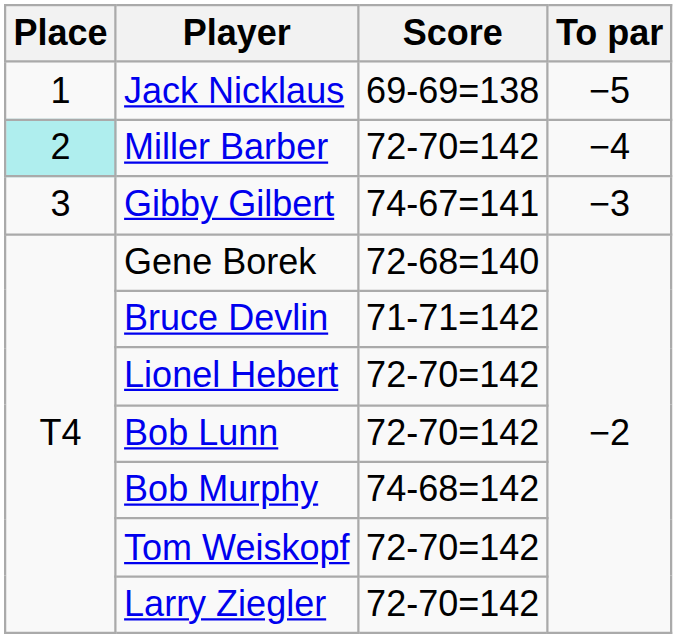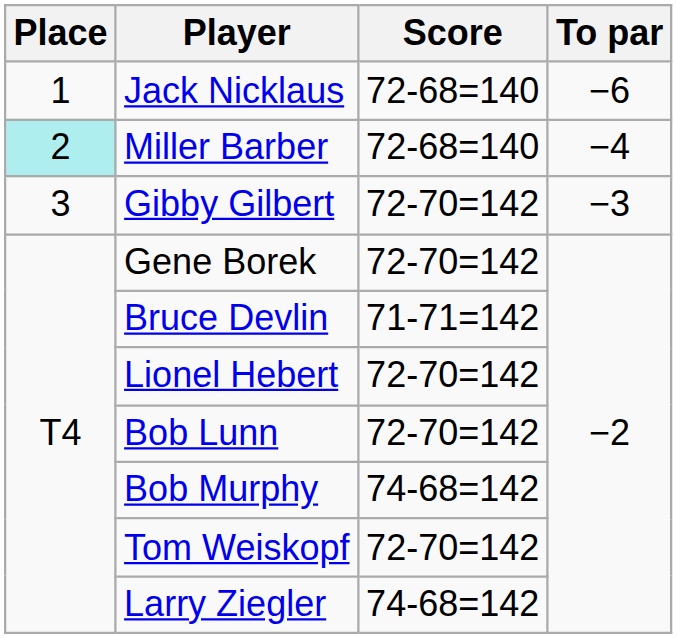Jack Nicklaus | Score: 69-69=138 -> 72-68=140
Jack Nicklaus | To par: −5 -> −6
Miller Barber | Score: 72-70=142 -> 72-68=140
Gibby Gilbert | Score: 74-67=141 -> 72-70=142
Gene Borek | Score: 72-68=140 -> 72-70=142
Larry Ziegler | Score: 72-70=142 -> 74-68=142
